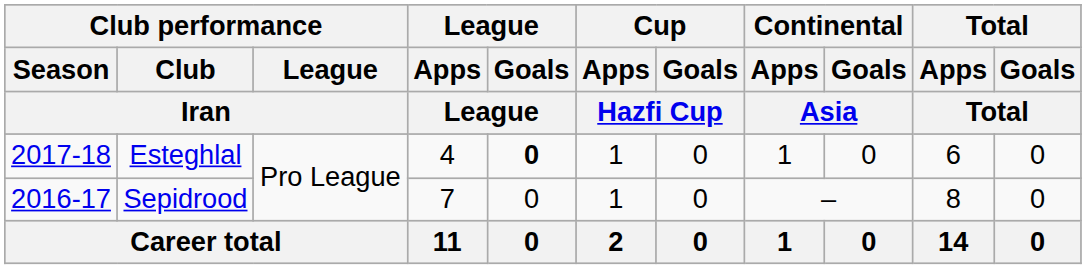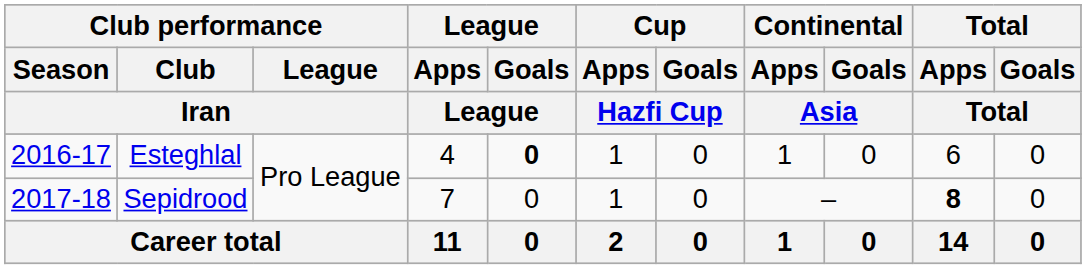Esteghlal | Club performance / Season / Iran: 2017-18 -> 2016-17
Sepidrood | Club performance / Season / Iran: 2016-17 -> 2017-18
Sepidrood | Total / Apps / Total: normal -> bold
